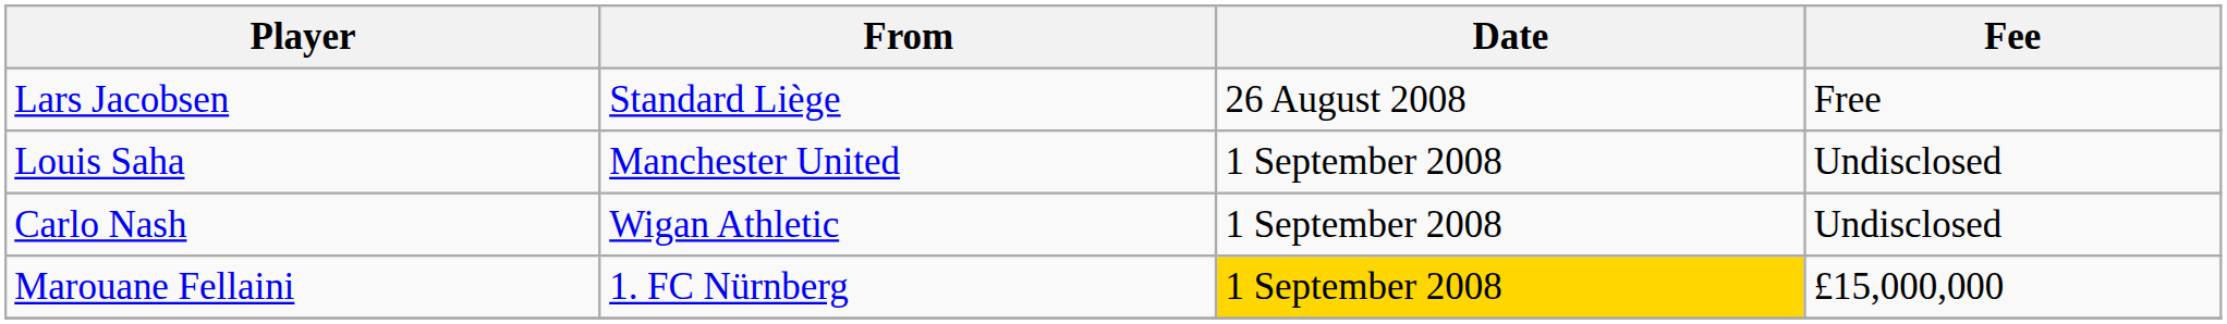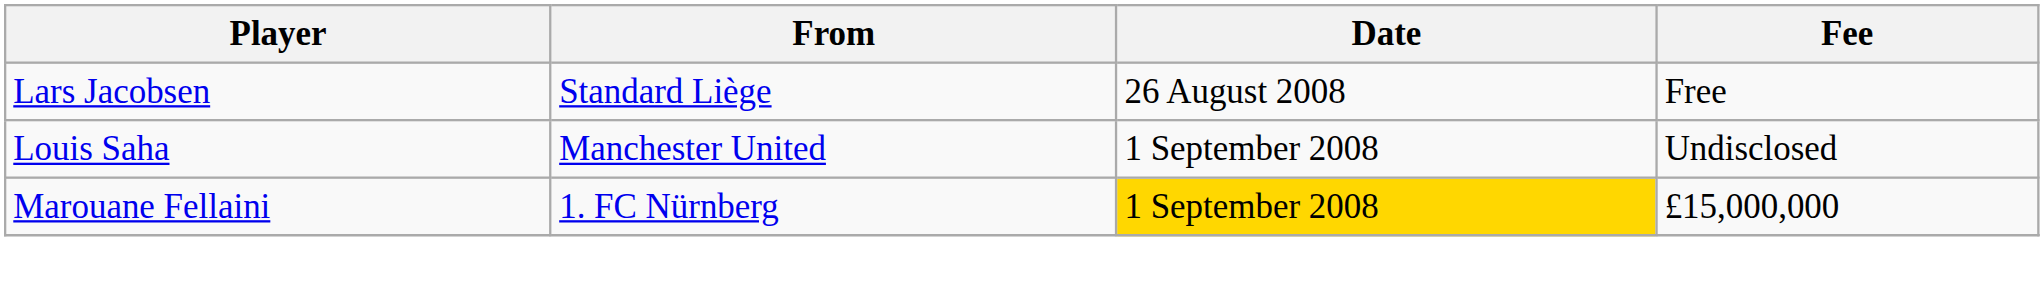- row: Carlo Nash | Wigan Athletic | 1 September 2008 | Undisclosed
